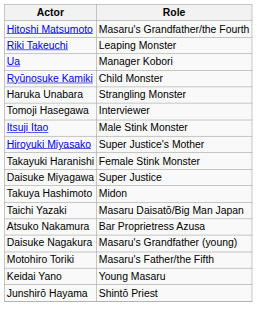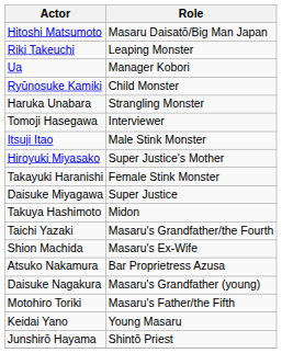Hitoshi Matsumoto | Role: Masaru's Grandfather/the Fourth -> Masaru Daisatō/Big Man Japan
Taichi Yazaki | Role: Masaru Daisatō/Big Man Japan -> Masaru's Grandfather/the Fourth
+ row: Shion Machida | Masaru's Ex-Wife
